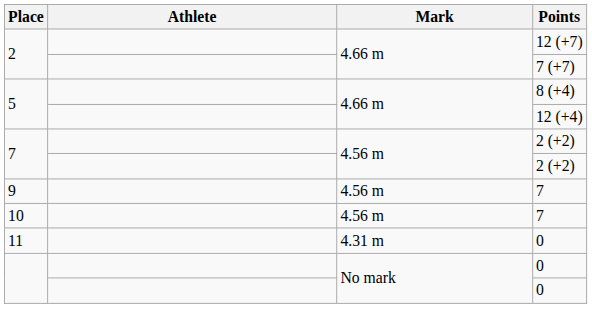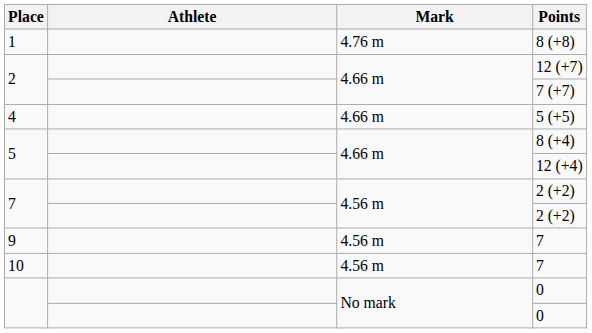+ row: 1 | 4.76 m | 8 (+8)
+ row: 4 | 4.66 m | 5 (+5)
- row: 11 | 4.31 m | 0
